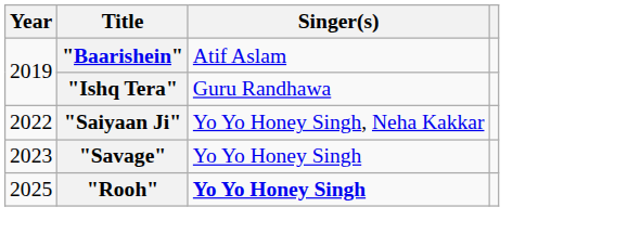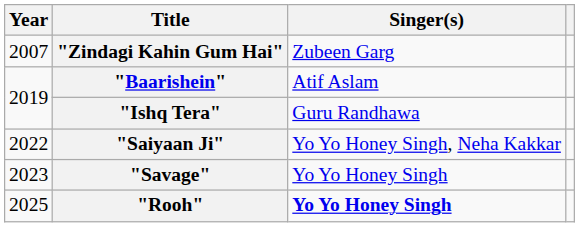+ row: 2007 | "Zindagi Kahin Gum Hai" | Zubeen Garg
